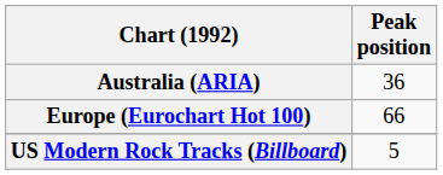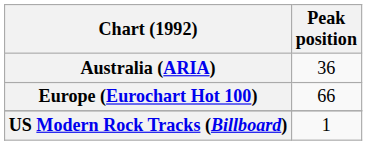US Modern Rock Tracks (Billboard) | Peak position: 5 -> 1
